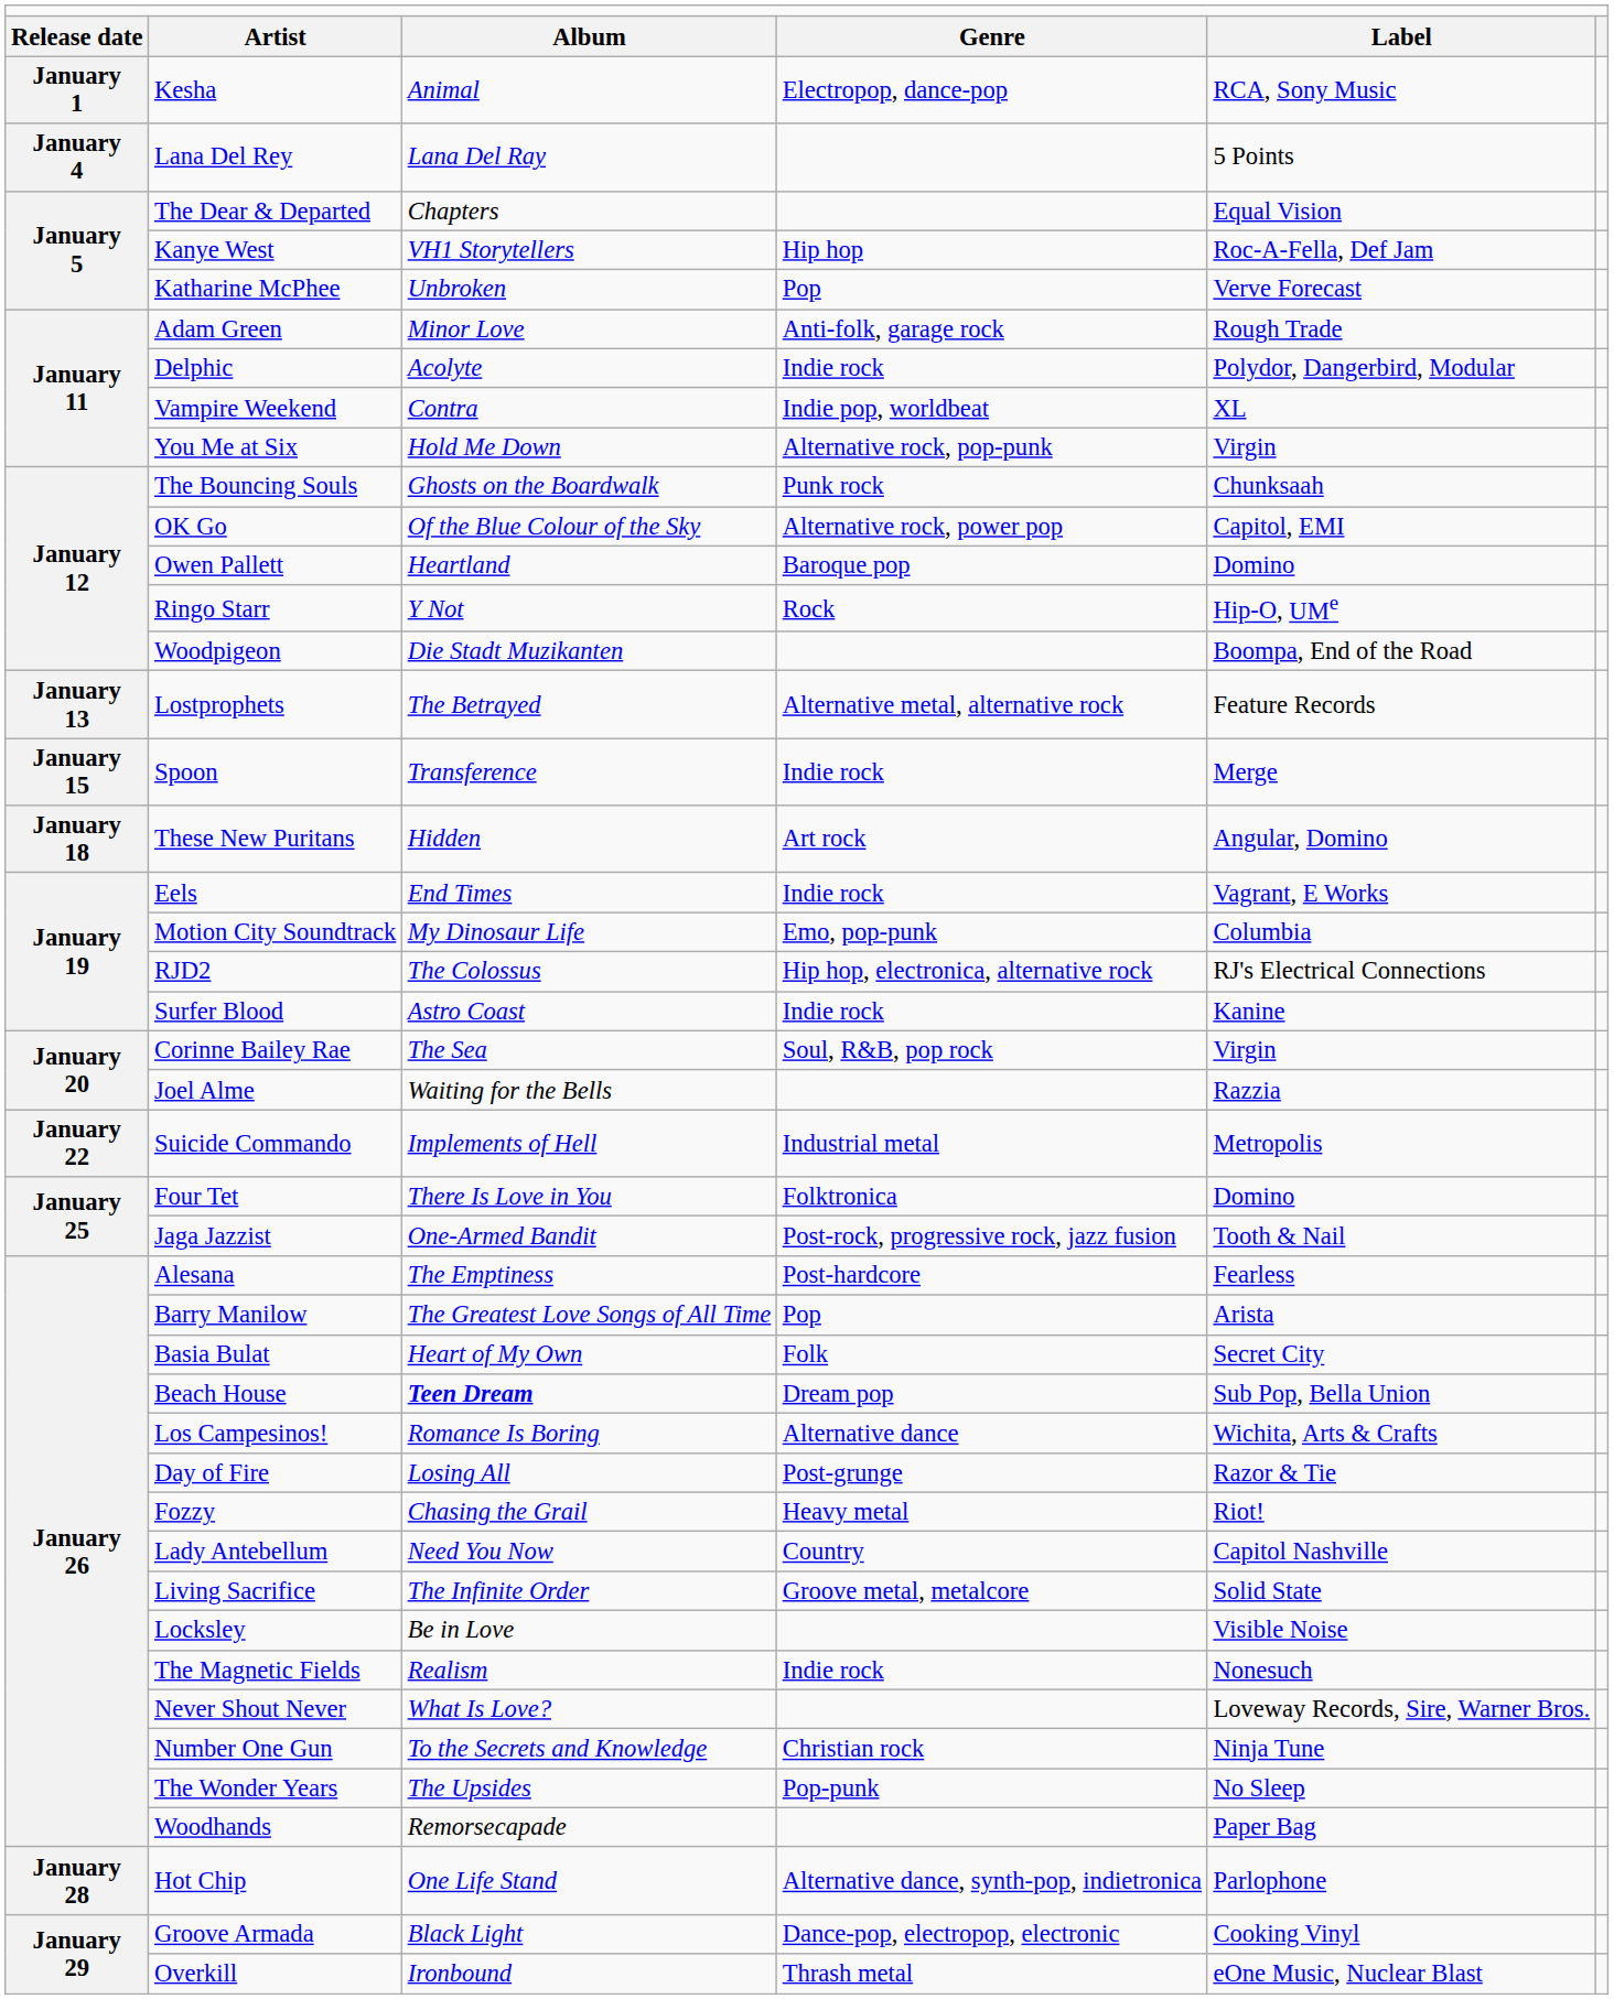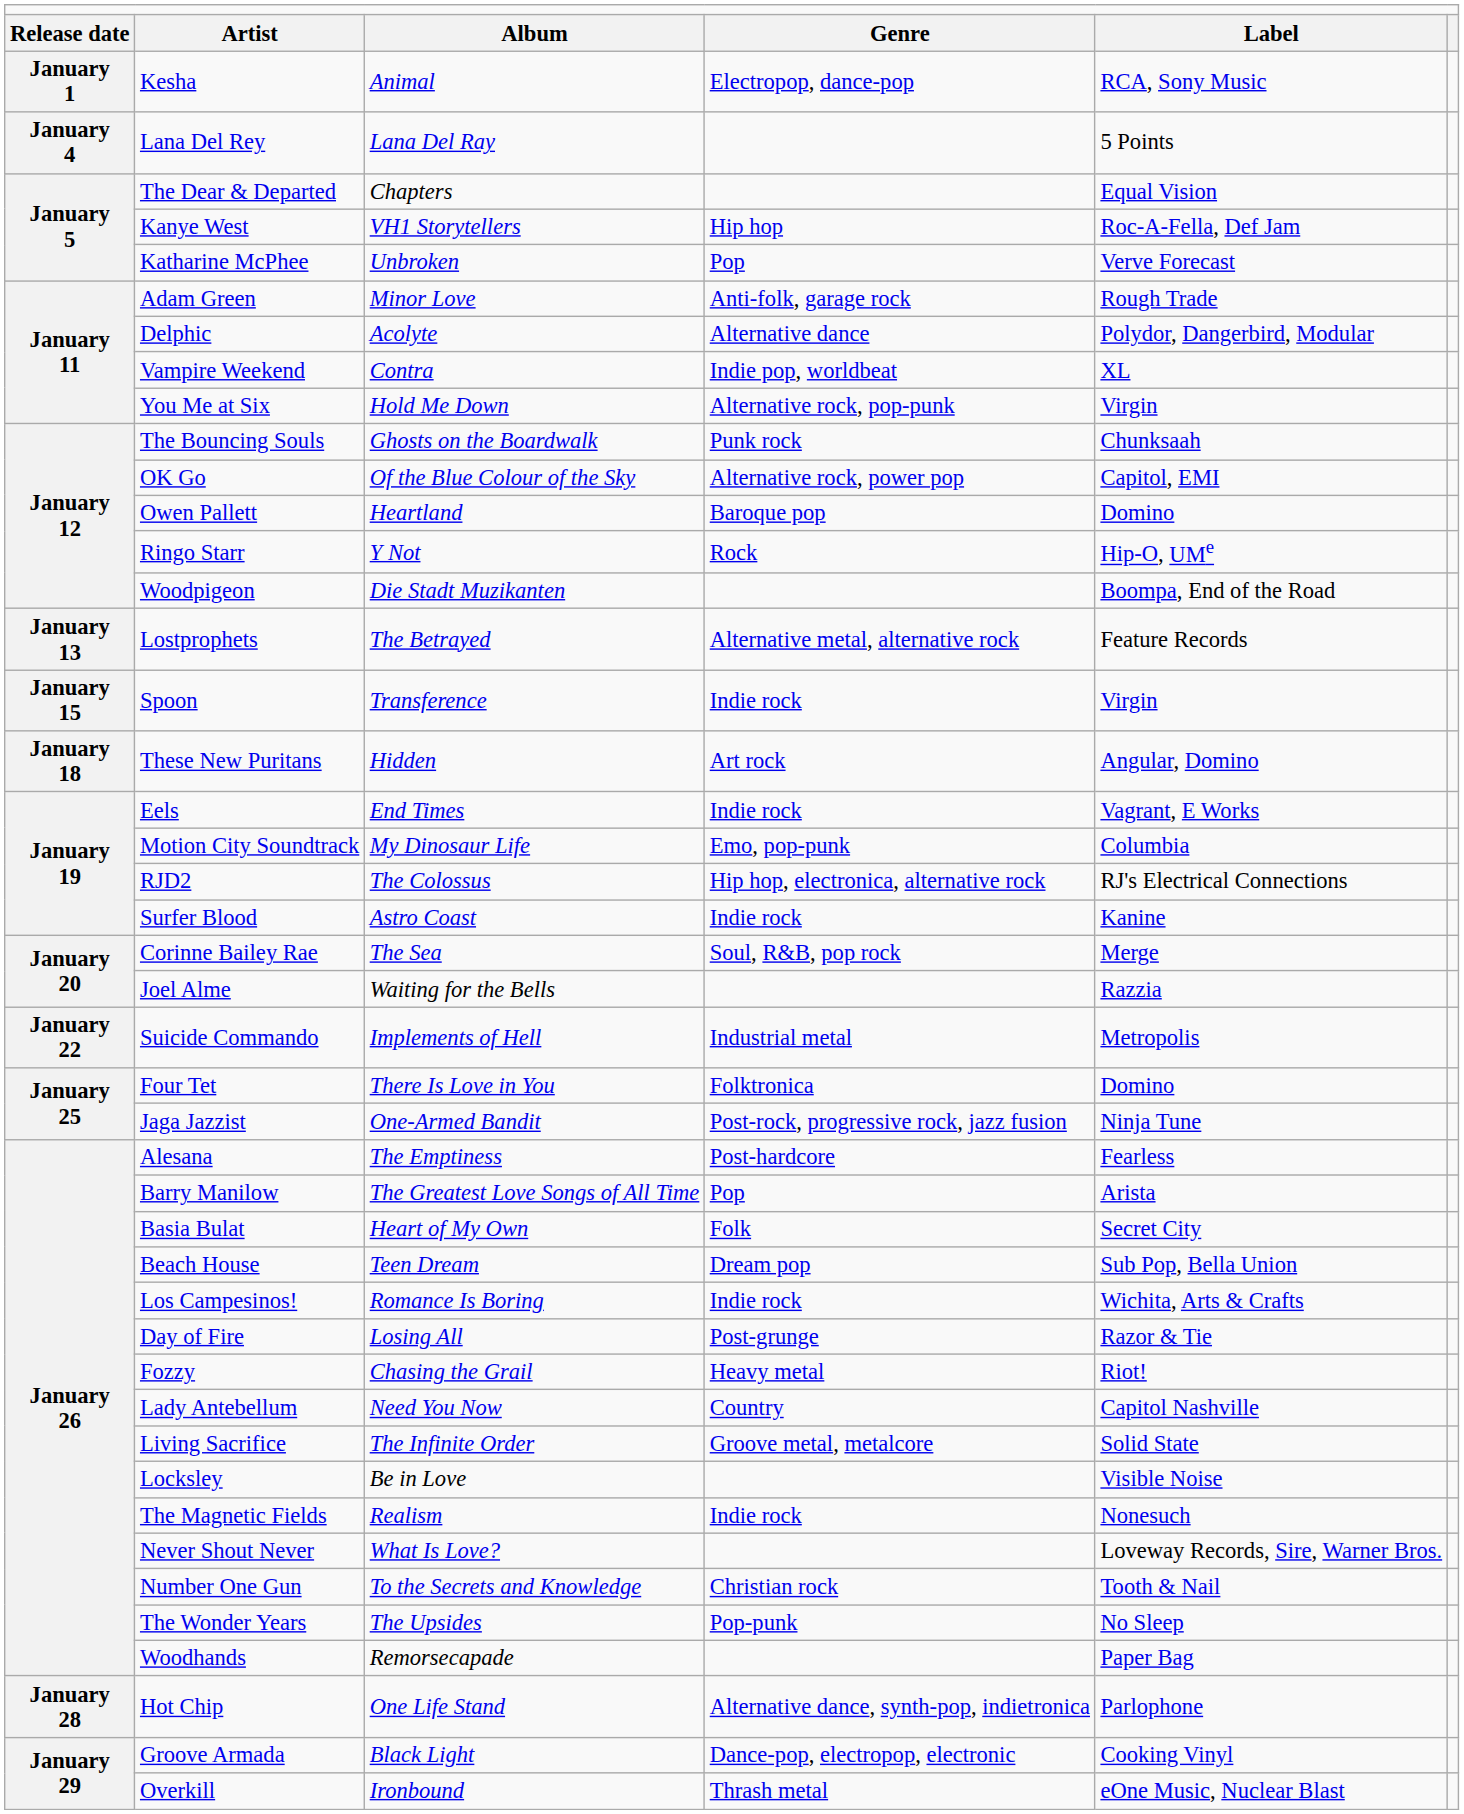Delphic | column 4: Indie rock -> Alternative dance
Spoon | column 5: Merge -> Virgin
Corinne Bailey Rae | column 5: Virgin -> Merge
Jaga Jazzist | column 5: Tooth & Nail -> Ninja Tune
Beach House | column 3: bold -> normal
Los Campesinos! | column 4: Alternative dance -> Indie rock
Number One Gun | column 5: Ninja Tune -> Tooth & Nail
